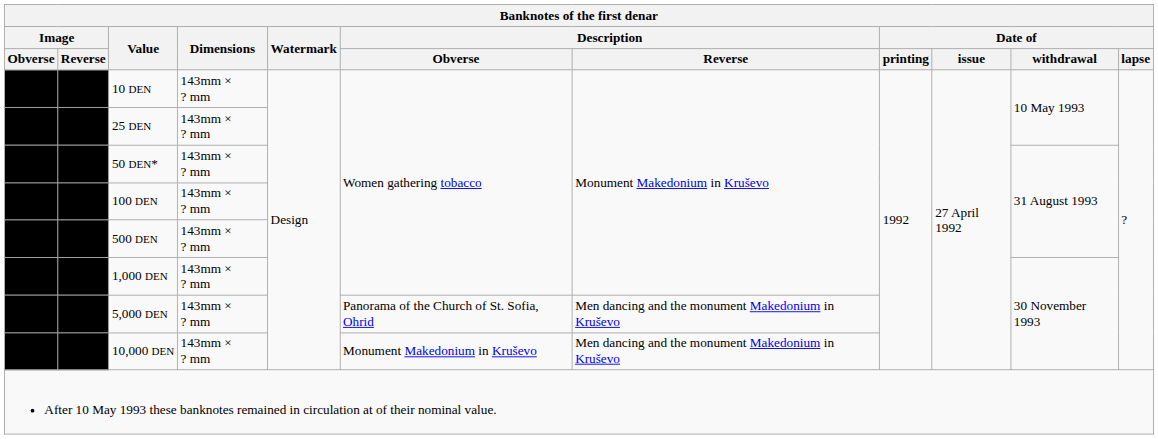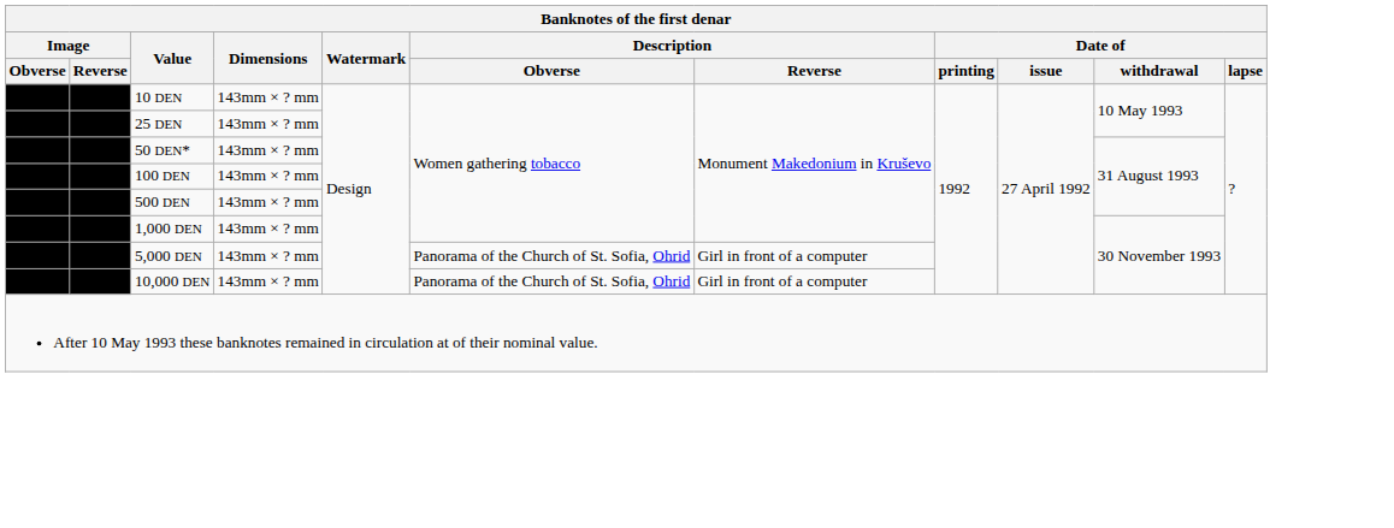5,000 DEN | Description / Reverse: Men dancing and the monument Makedonium in Kruševo -> Girl in front of a computer
10,000 DEN | Description / Obverse: Monument Makedonium in Kruševo -> Panorama of the Church of St. Sofia, Ohrid
10,000 DEN | Description / Reverse: Men dancing and the monument Makedonium in Kruševo -> Girl in front of a computer
